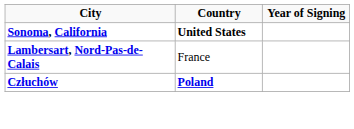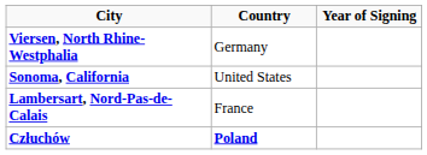+ row: Viersen, North Rhine-Westphalia | Germany
Sonoma, California | Country: bold -> normal
